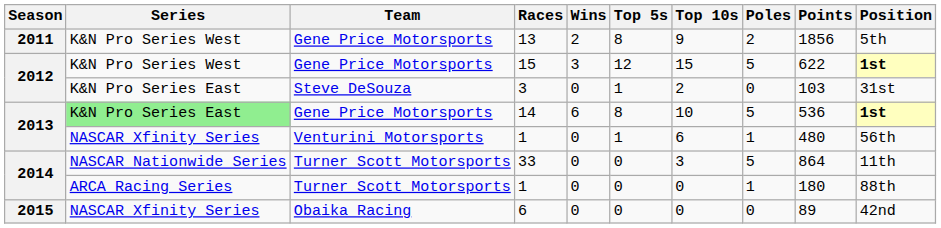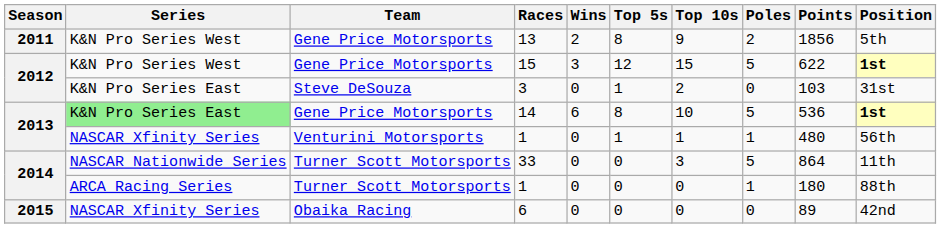2013 / 1 | Top 10s: 6 -> 1
